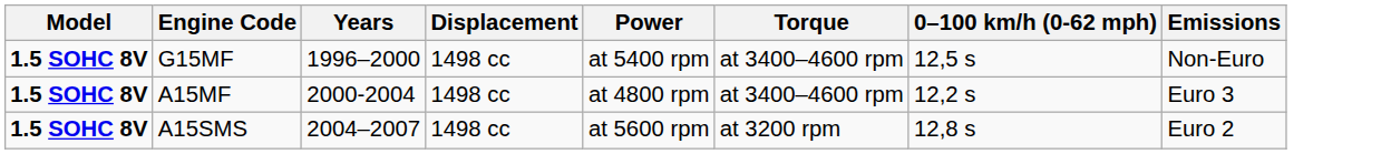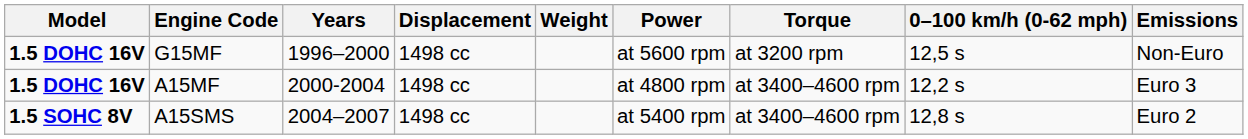+ column: Weight
G15MF | Model: 1.5 SOHC 8V -> 1.5 DOHC 16V
G15MF | Power: at 5400 rpm -> at 5600 rpm
G15MF | Torque: at 3400–4600 rpm -> at 3200 rpm
A15MF | Model: 1.5 SOHC 8V -> 1.5 DOHC 16V
A15SMS | Power: at 5600 rpm -> at 5400 rpm
A15SMS | Torque: at 3200 rpm -> at 3400–4600 rpm
